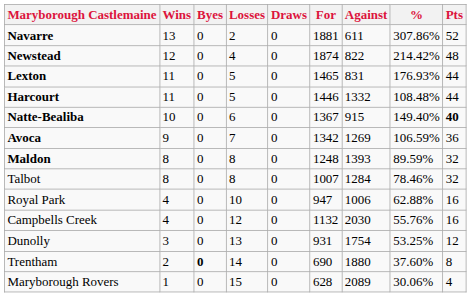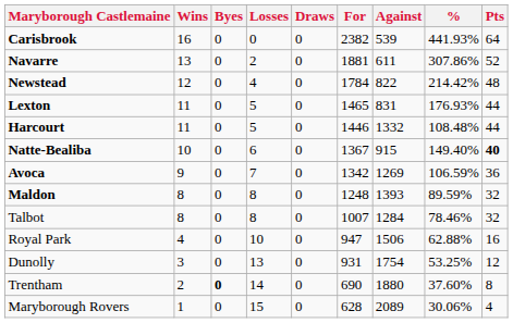+ row: Carisbrook | 16 | 0 | 0 | 0 | 2382 | 539 | 441.93% | 64
Newstead | For: 1874 -> 1784
Royal Park | Against: 1006 -> 1506
- row: Campbells Creek | 4 | 0 | 12 | 0 | 1132 | 2030 | 55.76% | 16
